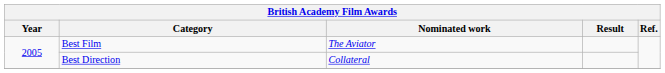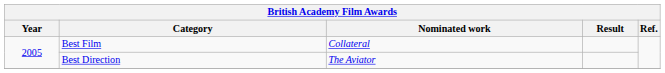Best Film | Nominated work: The Aviator -> Collateral
Best Direction | Nominated work: Collateral -> The Aviator
